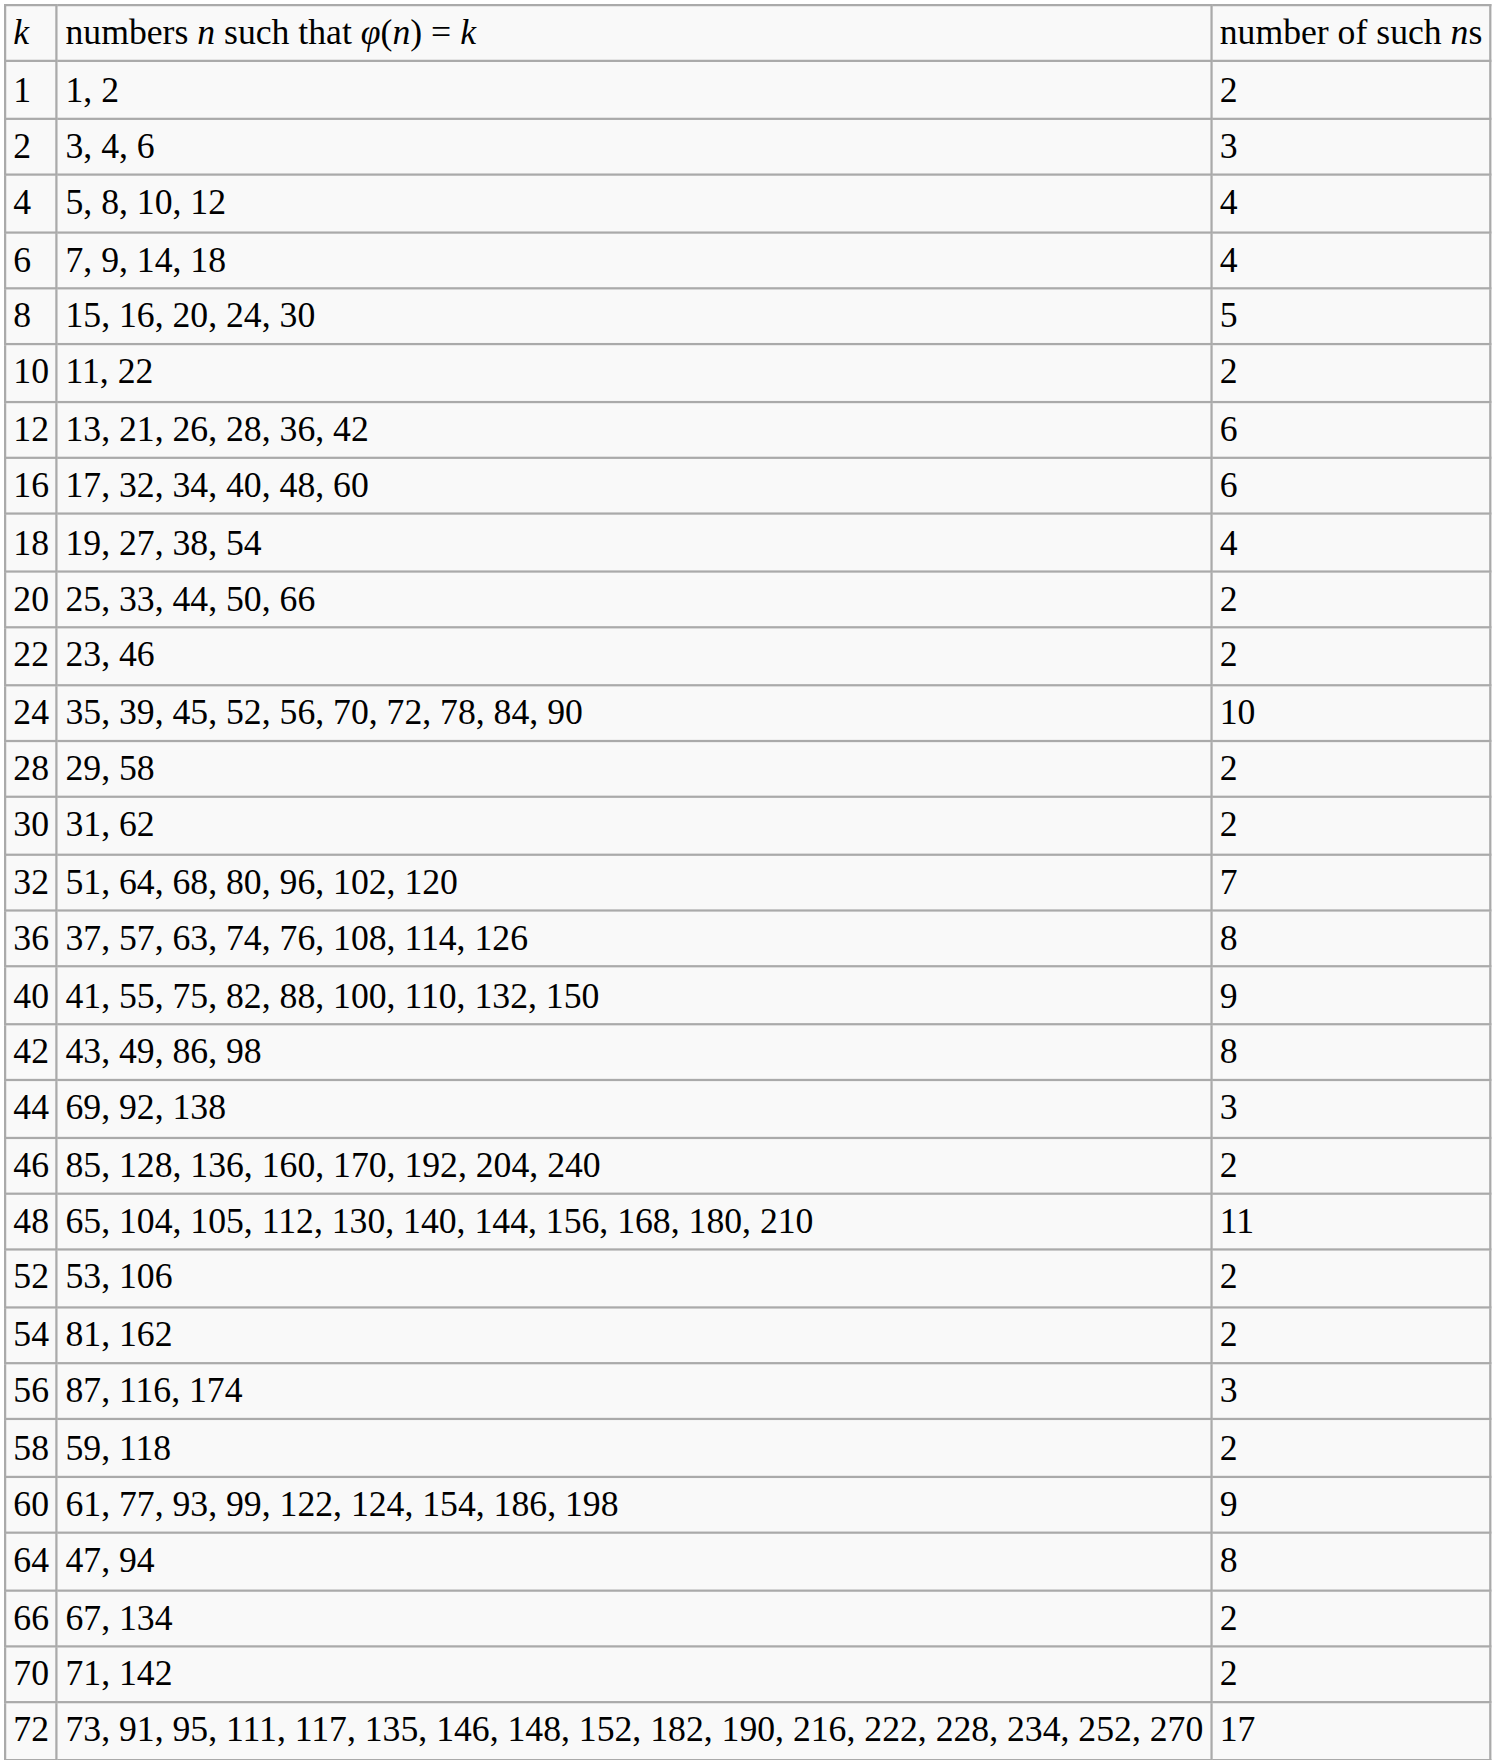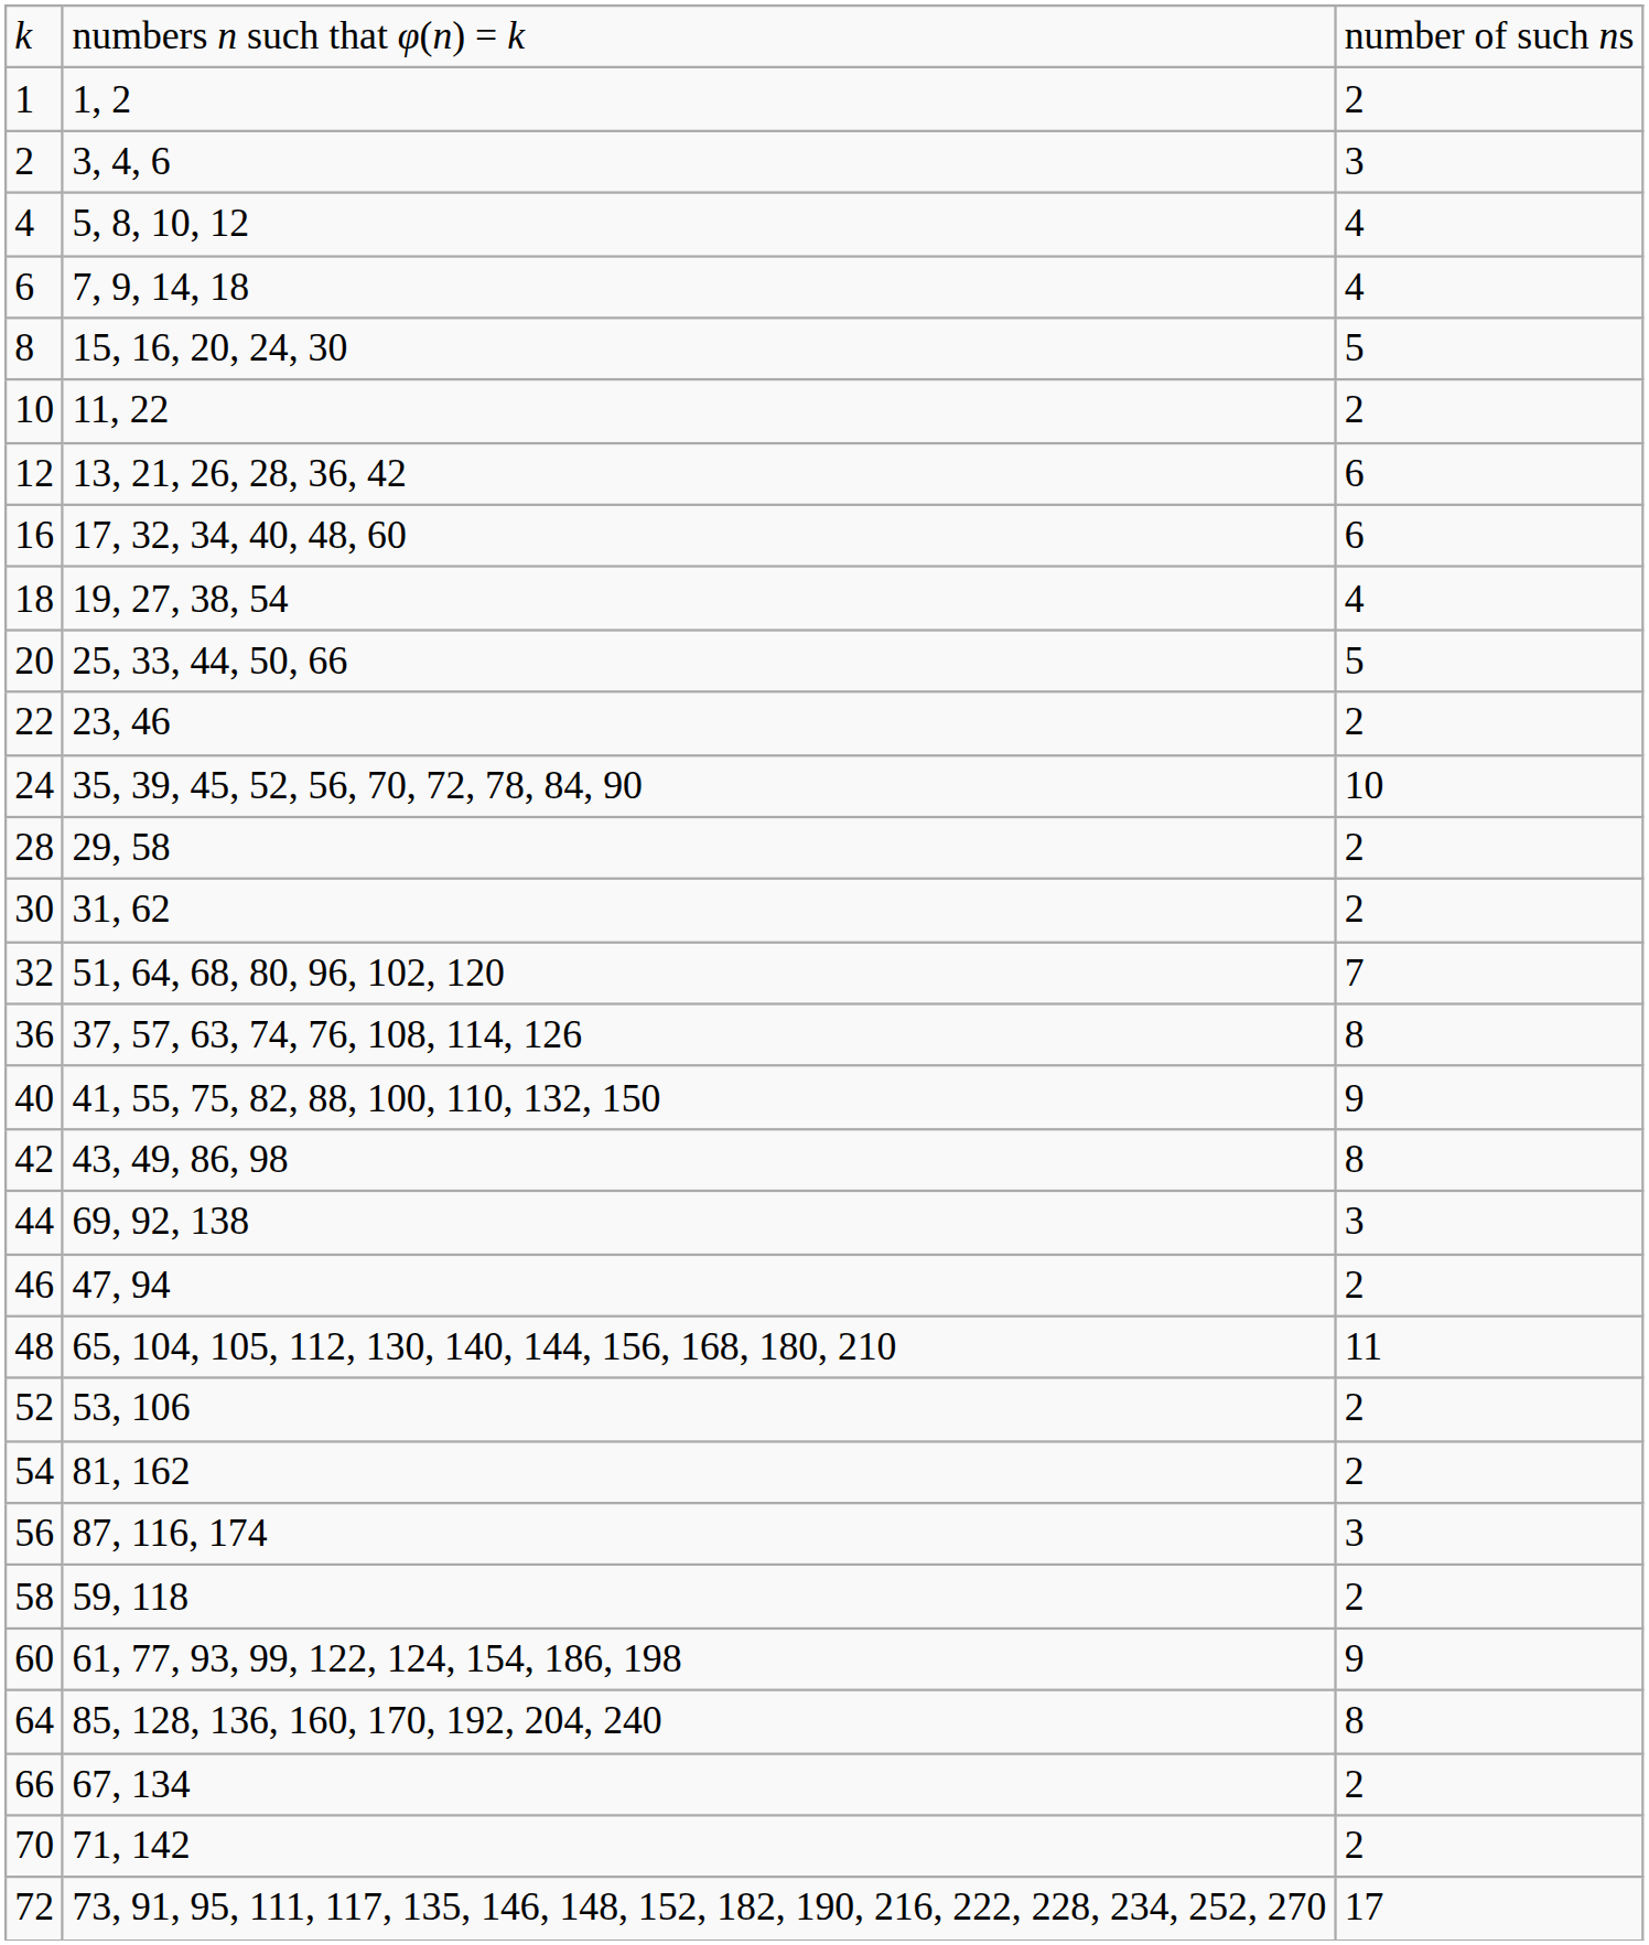20 | column 3: 2 -> 5
46 | column 2: 85, 128, 136, 160, 170, 192, 204, 240 -> 47, 94
64 | column 2: 47, 94 -> 85, 128, 136, 160, 170, 192, 204, 240
